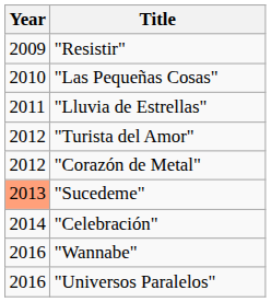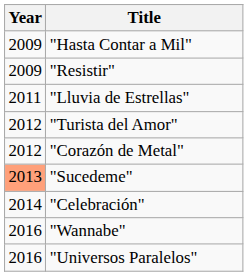+ row: 2009 | "Hasta Contar a Mil"
- row: 2010 | "Las Pequeñas Cosas"
